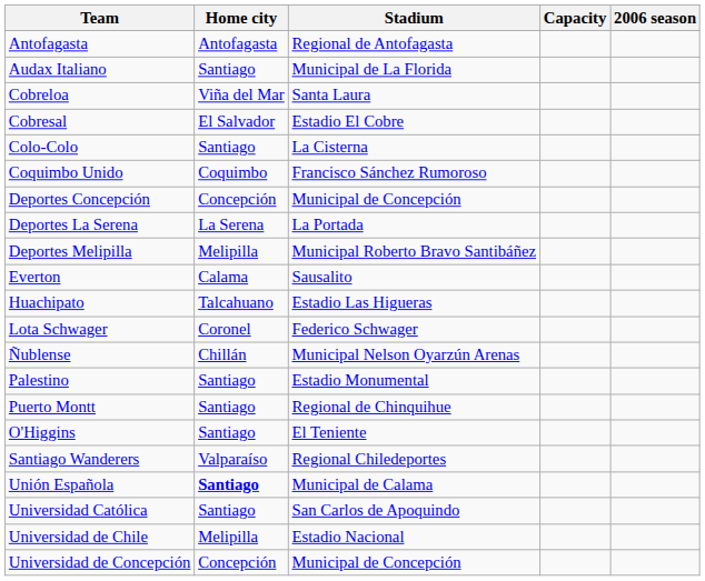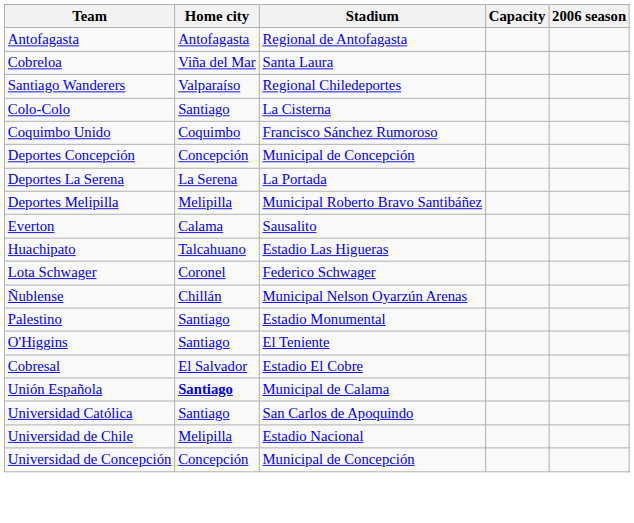- row: Audax Italiano | Santiago | Municipal de La Florida
rows swapped: Cobresal <-> Santiago Wanderers
- row: Puerto Montt | Santiago | Regional de Chinquihue
